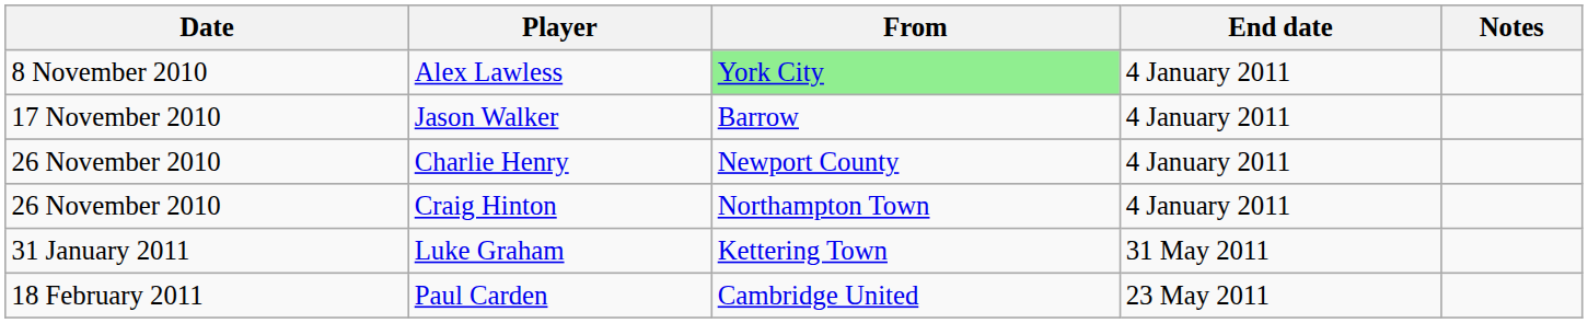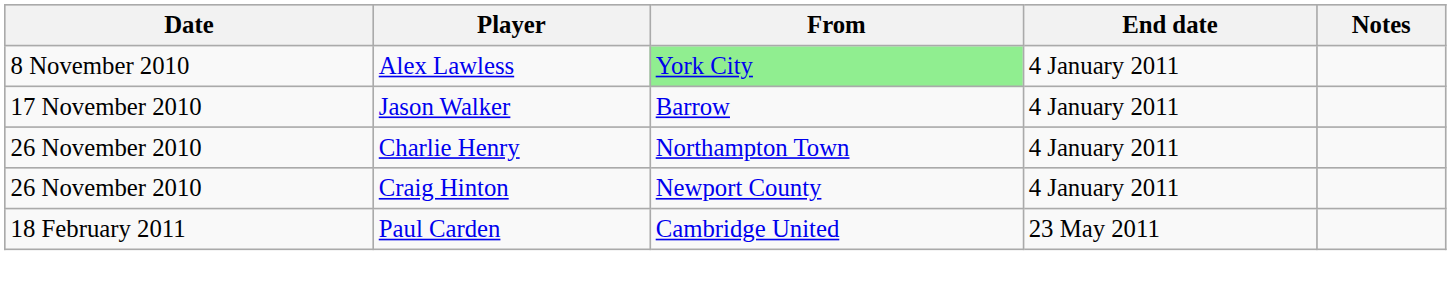Charlie Henry | From: Newport County -> Northampton Town
Craig Hinton | From: Northampton Town -> Newport County
- row: 31 January 2011 | Luke Graham | Kettering Town | 31 May 2011
